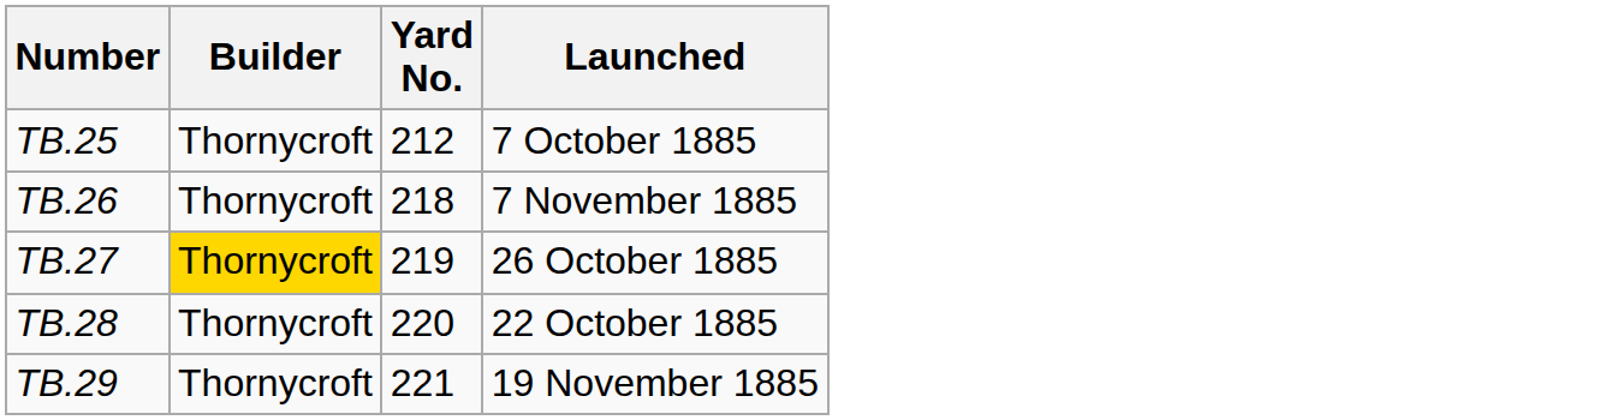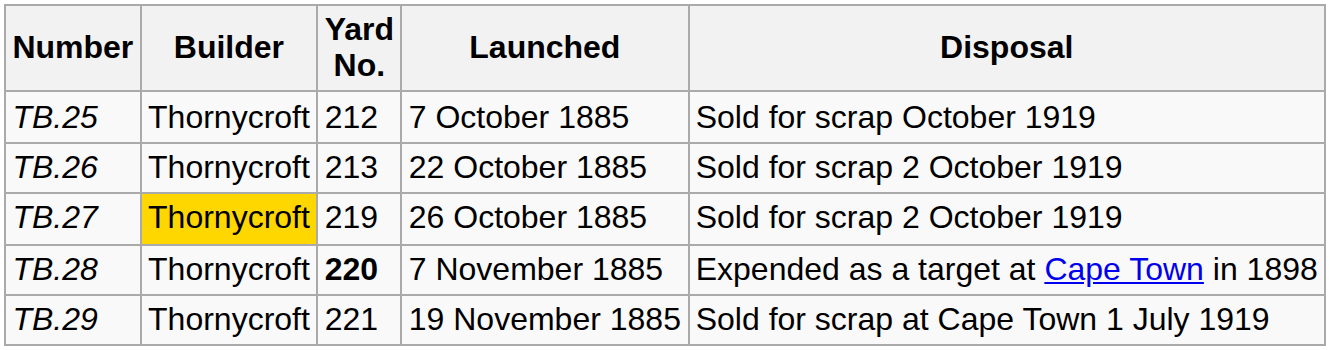+ column: Disposal | Sold for scrap October 1919 | Sold for scrap 2 October 1919 | Sold for scrap 2 October 1919 | Expended as a target at Cape Town in 1898 | Sold for scrap at Cape Town 1 July 1919
TB.26 | Yard No.: 218 -> 213
TB.26 | Launched: 7 November 1885 -> 22 October 1885
TB.28 | Yard No.: normal -> bold
TB.28 | Launched: 22 October 1885 -> 7 November 1885
